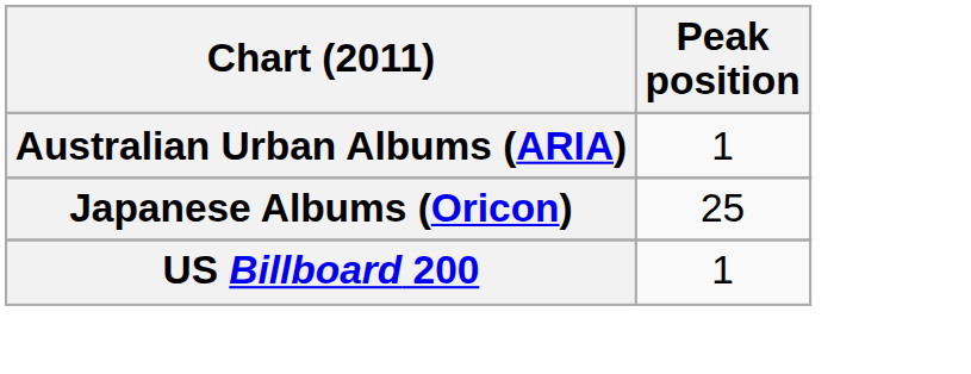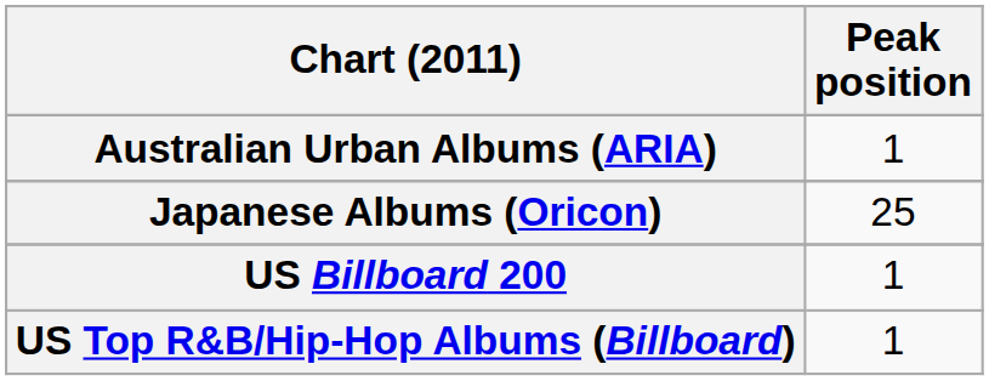+ row: US Top R&B/Hip-Hop Albums (Billboard) | 1
